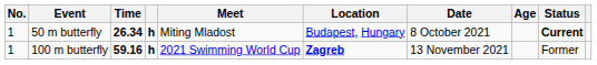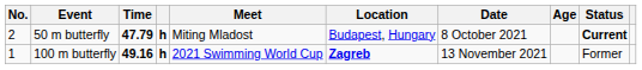50 m butterfly | No.: 1 -> 2
50 m butterfly | Time: 26.34 -> 47.79
100 m butterfly | Time: 59.16 -> 49.16
